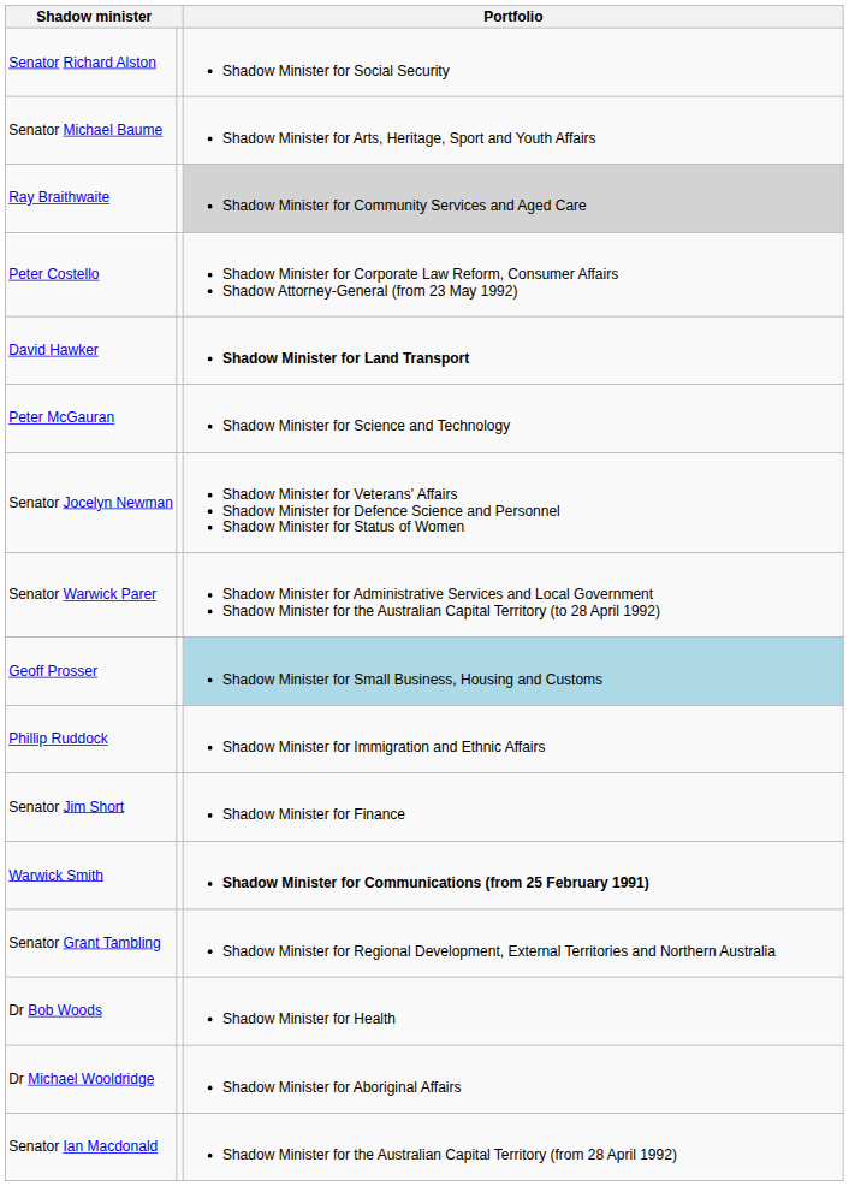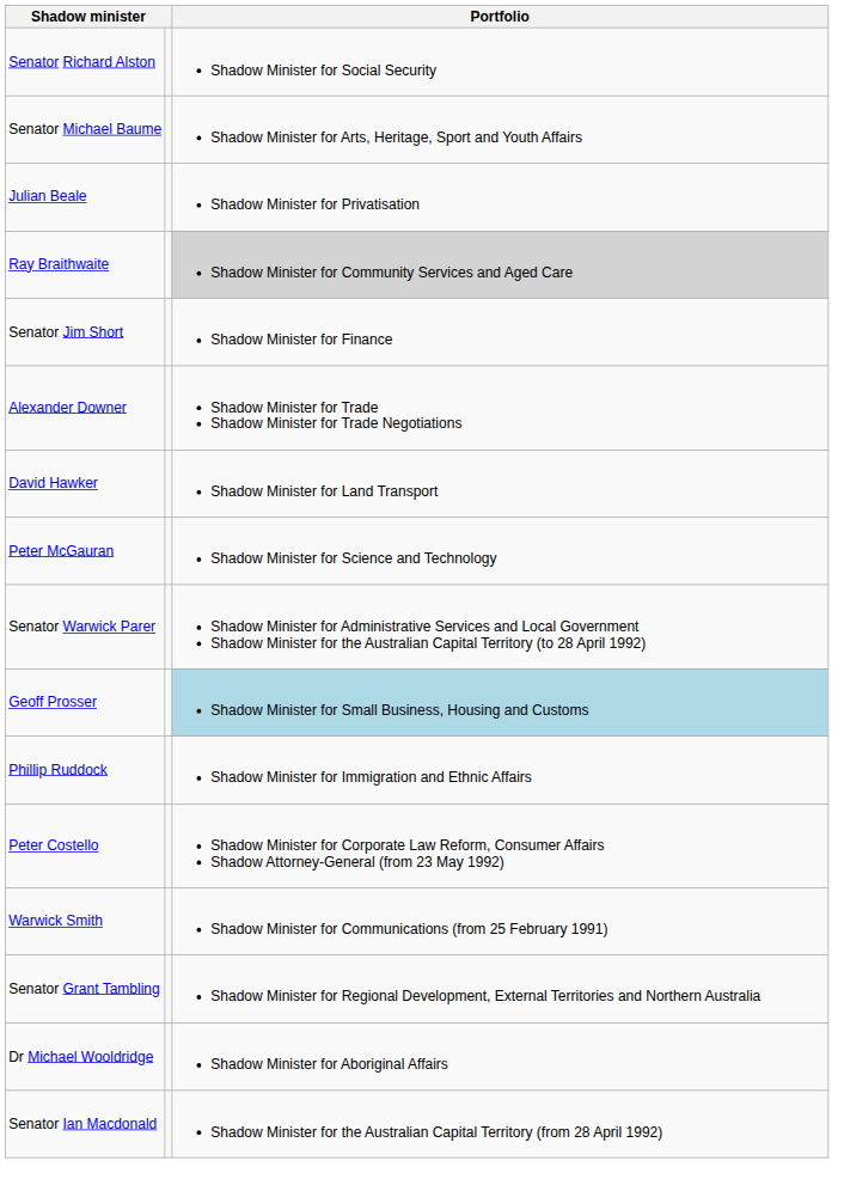+ row: Julian Beale | Shadow Minister for Privatisation
rows swapped: Peter Costello <-> Senator Jim Short
+ row: Alexander Downer | Shadow Minister for Trade Shadow Minister for Trade Negotiations
David Hawker | Portfolio: bold -> normal
- row: Senator Jocelyn Newman | Shadow Minister for Veterans' Affairs Shadow Minister for Defence Science and Personnel Shadow Minister for Status of Women
Warwick Smith | Portfolio: bold -> normal
- row: Dr Bob Woods | Shadow Minister for Health
